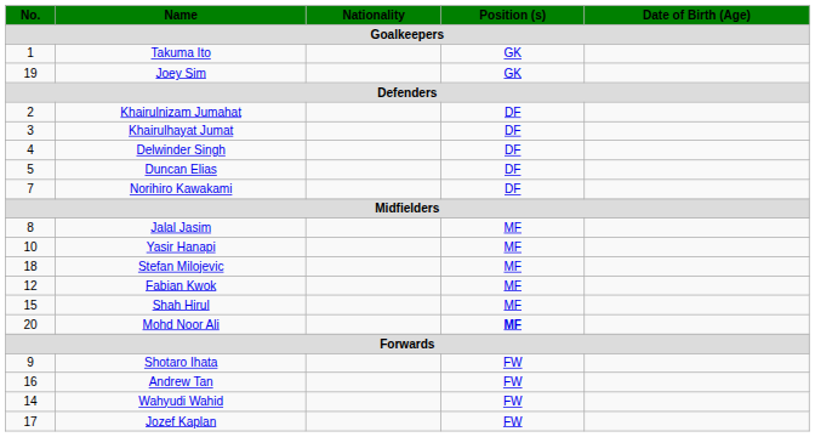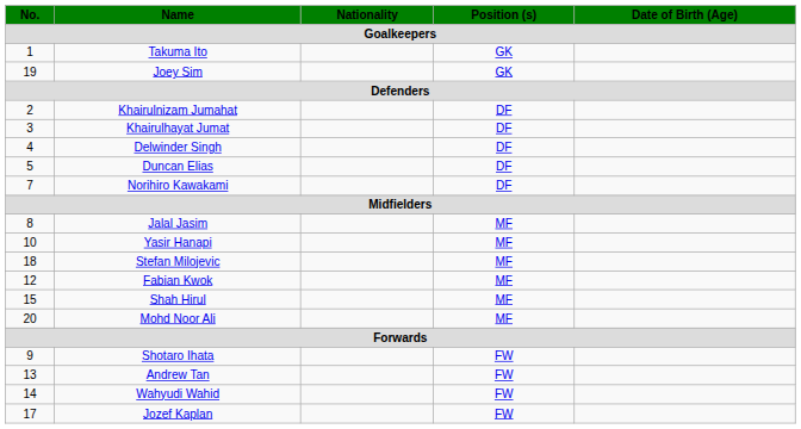Mohd Noor Ali | Position (s): bold -> normal
Andrew Tan | No.: 16 -> 13
